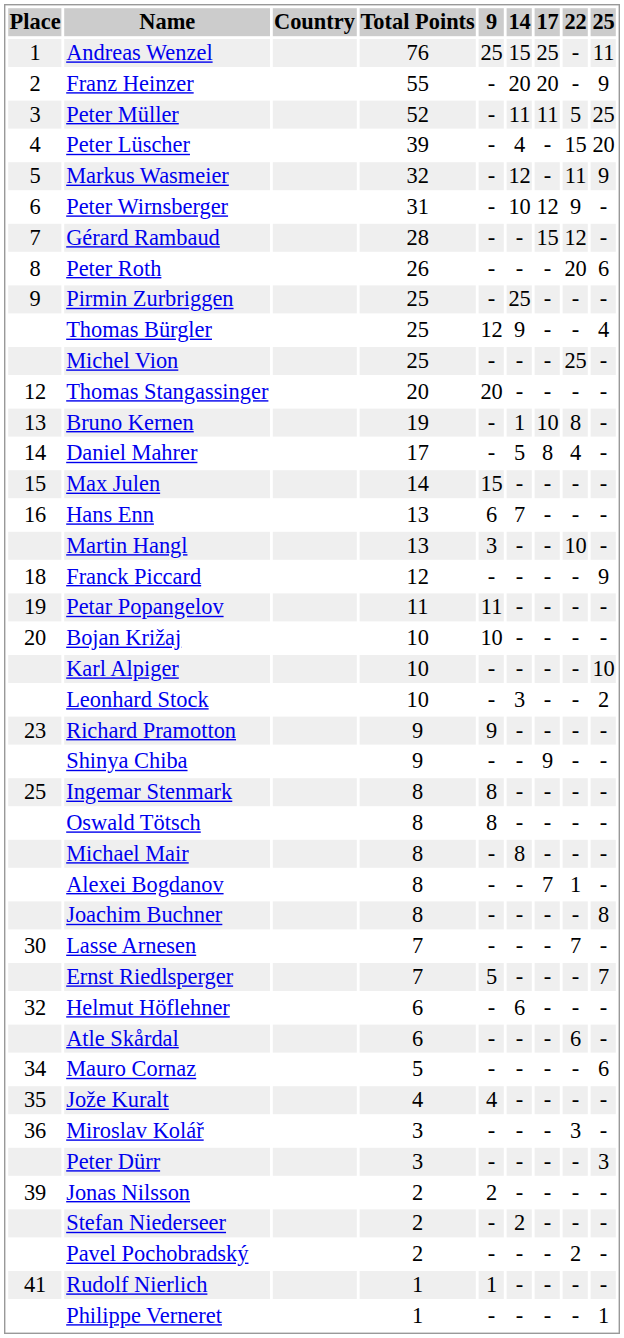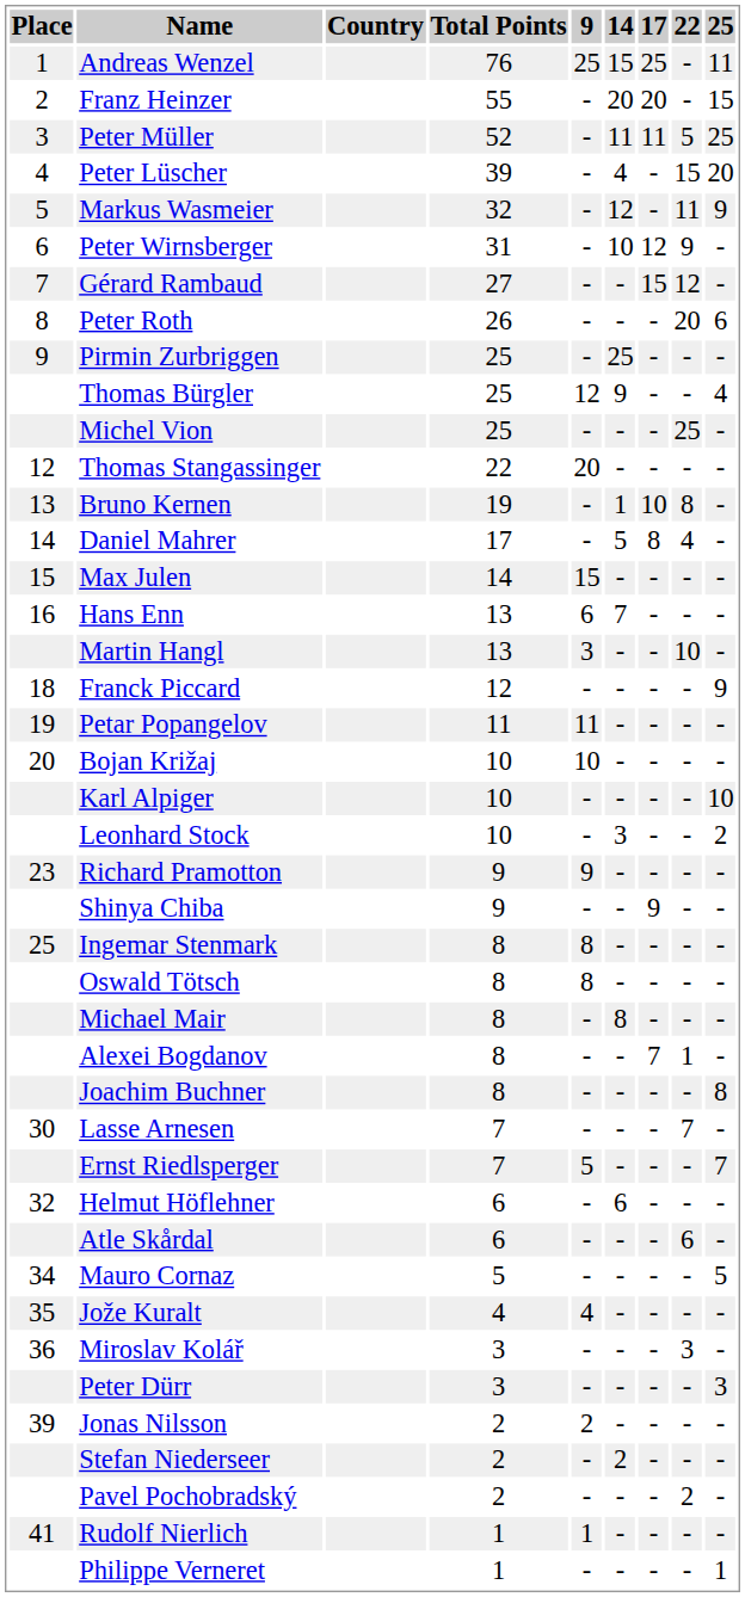Franz Heinzer | 25: 9 -> 15
Gérard Rambaud | Total Points: 28 -> 27
Thomas Stangassinger | Total Points: 20 -> 22
Mauro Cornaz | 25: 6 -> 5
